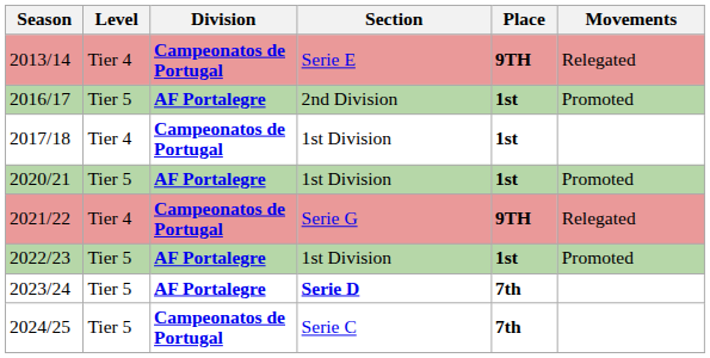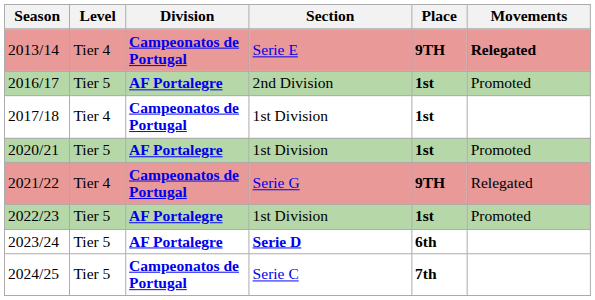2013/14 | Movements: normal -> bold
2023/24 | Place: 7th -> 6th
